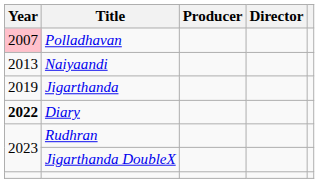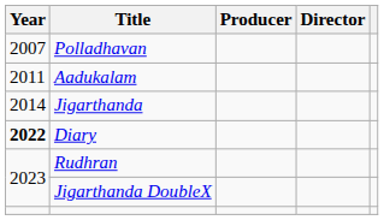Polladhavan | Year: pink background -> no background
+ row: 2011 | Aadukalam
- row: 2013 | Naiyaandi
Jigarthanda | Year: 2019 -> 2014
